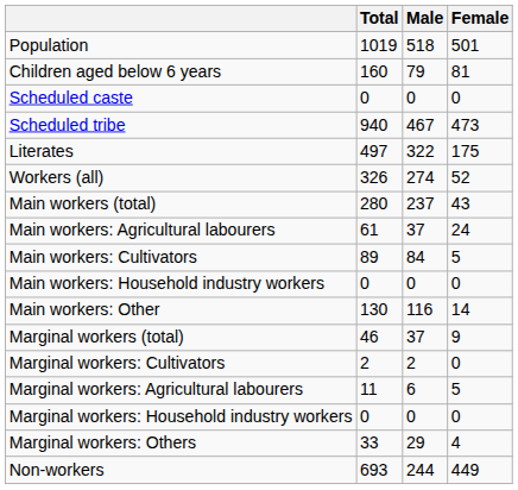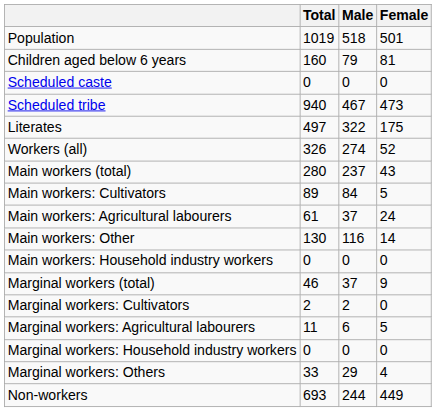rows swapped: Main workers: Cultivators <-> Main workers: Agricultural labourers
rows swapped: Main workers: Household industry workers <-> Main workers: Other
